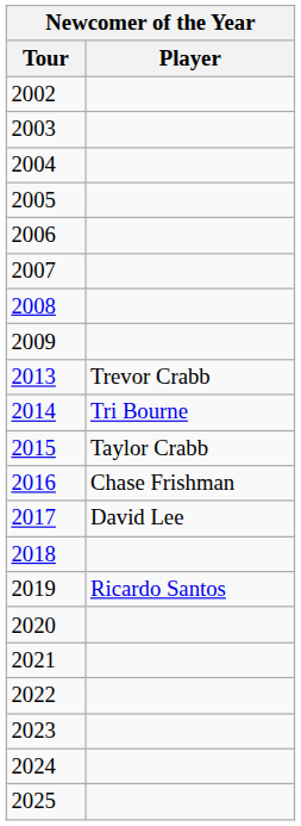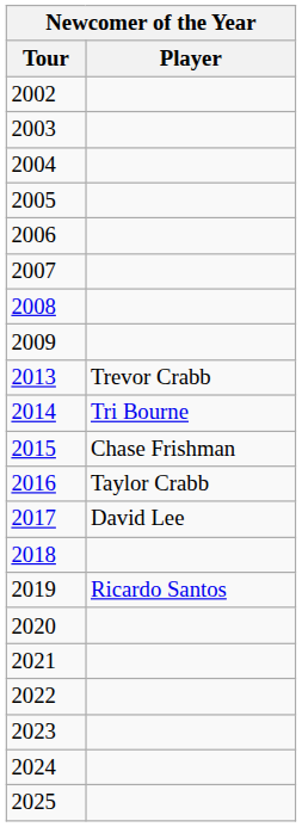2015 | Player: Taylor Crabb -> Chase Frishman
2016 | Player: Chase Frishman -> Taylor Crabb
